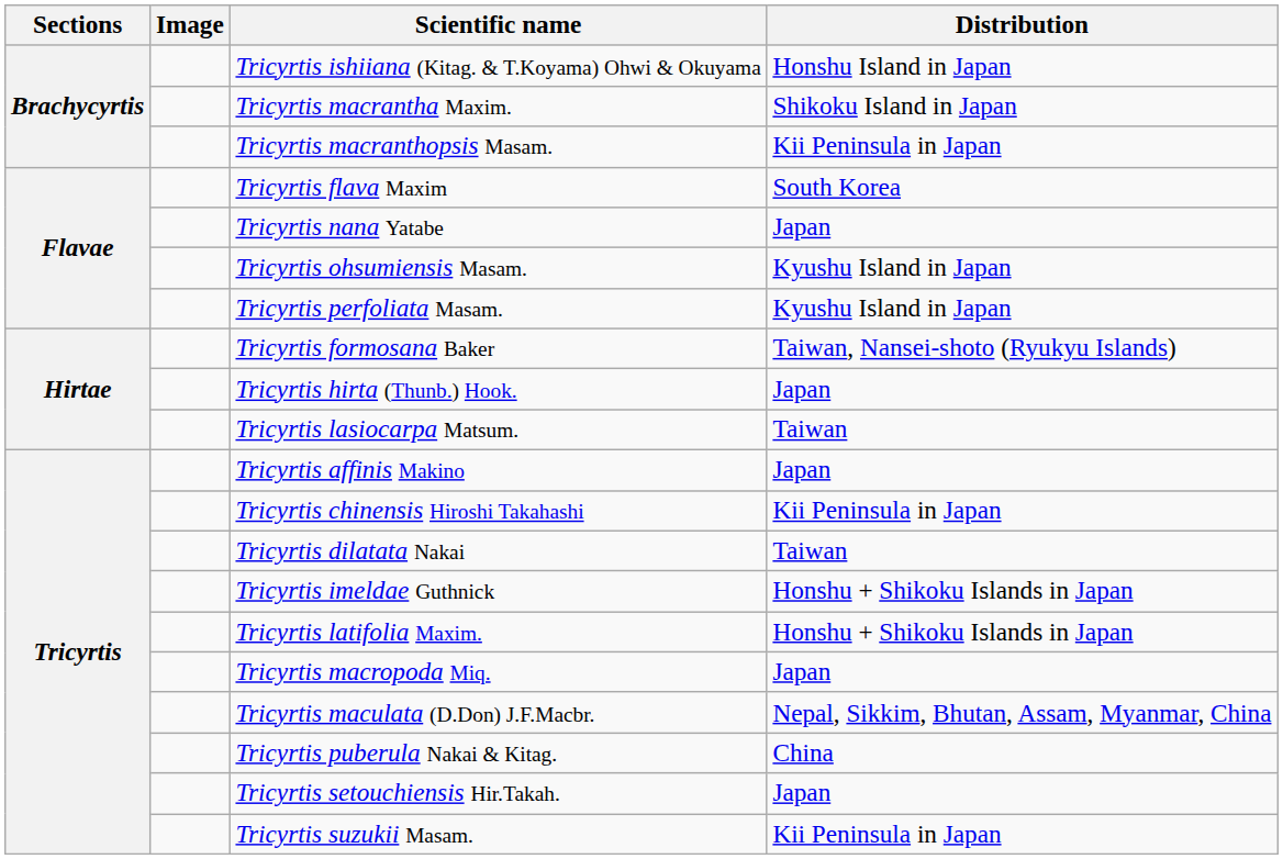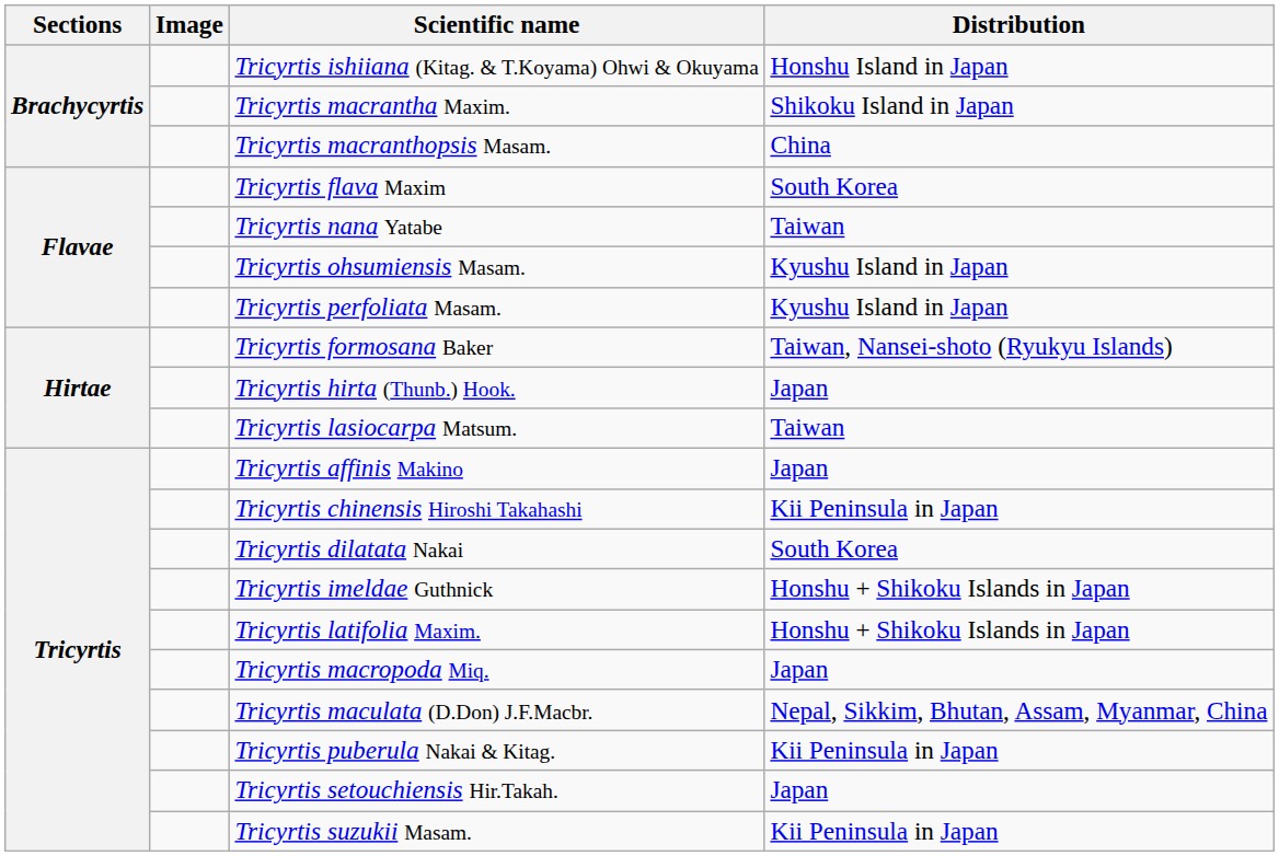Tricyrtis macranthopsis Masam. | Distribution: Kii Peninsula in Japan -> China
Tricyrtis nana Yatabe | Distribution: Japan -> Taiwan
Tricyrtis dilatata Nakai | Distribution: Taiwan -> South Korea
Tricyrtis puberula Nakai & Kitag. | Distribution: China -> Kii Peninsula in Japan
